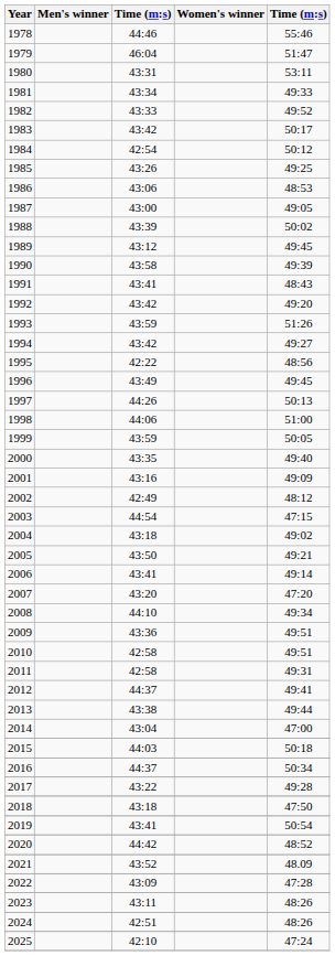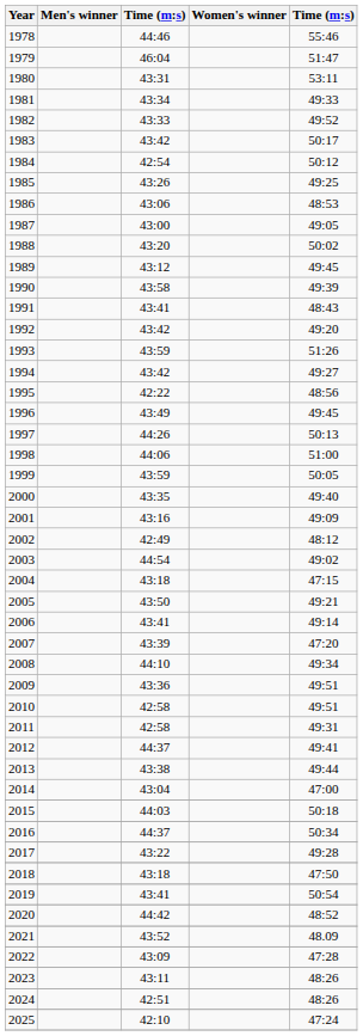1988 | column 3: 43:39 -> 43:20
2003 | column 5: 47:15 -> 49:02
2004 | column 5: 49:02 -> 47:15
2007 | column 3: 43:20 -> 43:39
